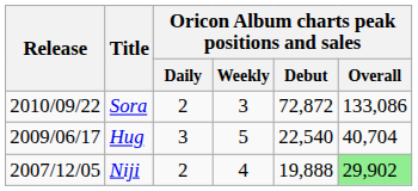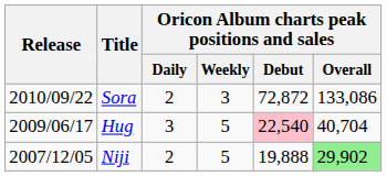Hug | Oricon Album charts peak positions and sales / Debut: no background -> pink background
Niji | Oricon Album charts peak positions and sales / Weekly: 4 -> 5
